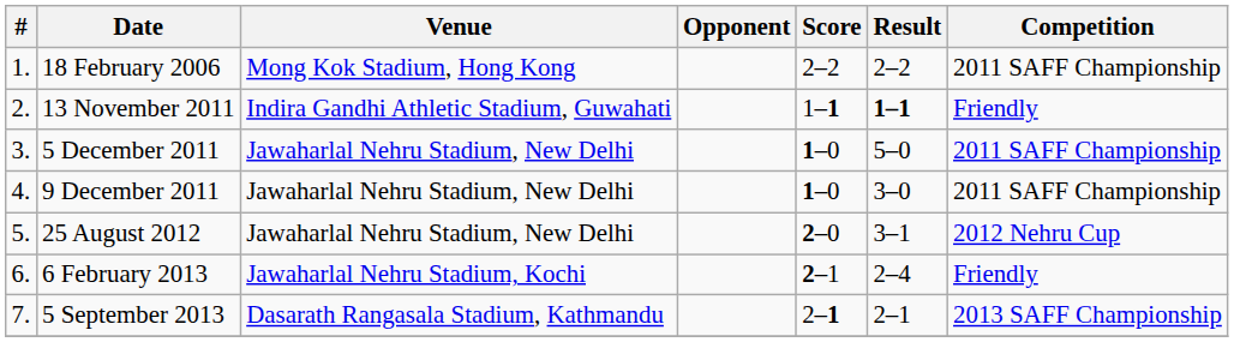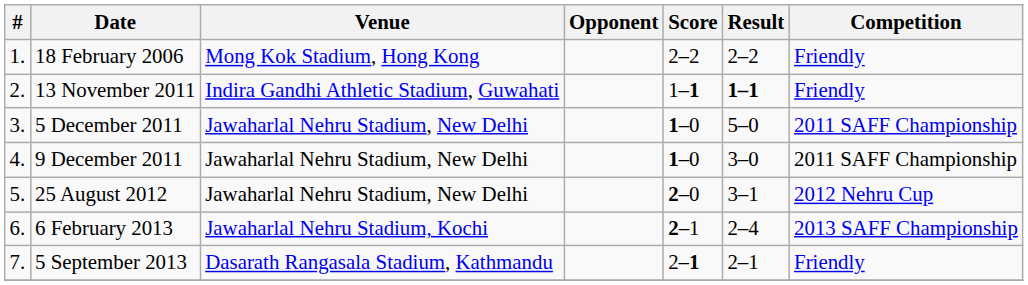18 February 2006 | Competition: 2011 SAFF Championship -> Friendly
6 February 2013 | Competition: Friendly -> 2013 SAFF Championship
5 September 2013 | Competition: 2013 SAFF Championship -> Friendly
